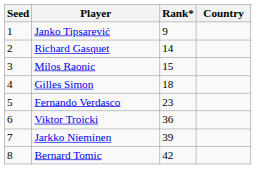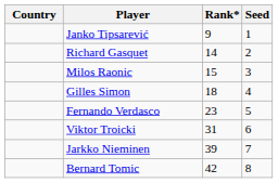columns swapped: Country <-> Seed
Viktor Troicki | Rank*: 36 -> 31
